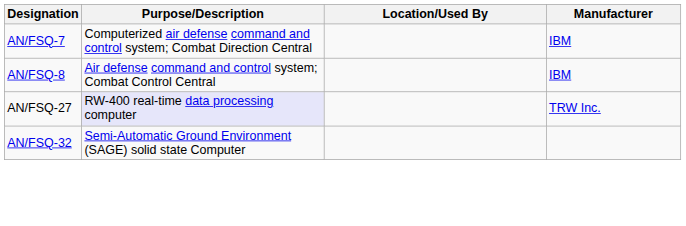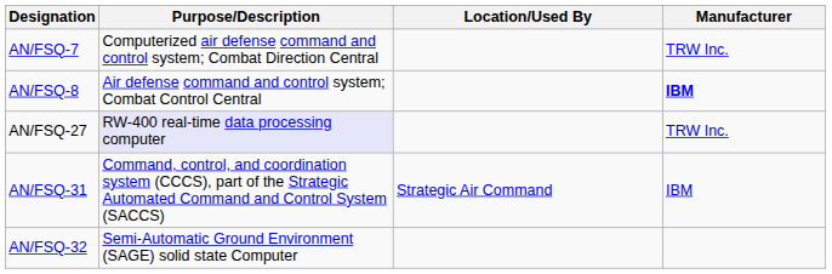AN/FSQ-7 | Manufacturer: IBM -> TRW Inc.
AN/FSQ-8 | Manufacturer: normal -> bold
+ row: AN/FSQ-31 | Command, control, and coordination system (CCCS), part of the Strategic Automated Command and Control System (SACCS) | Strategic Air Command | IBM
